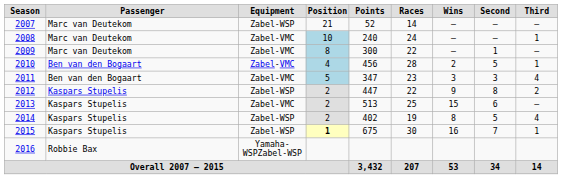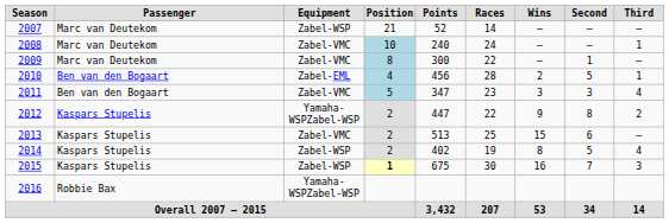2010 | Equipment: Zabel-VMC -> Zabel-EML
2012 | Equipment: Zabel-WSP -> Yamaha-WSPZabel-WSP
2015 | Third: 1 -> 3
